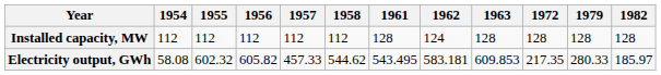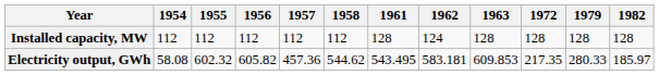Electricity output, GWh | 1957: 457.33 -> 457.36
